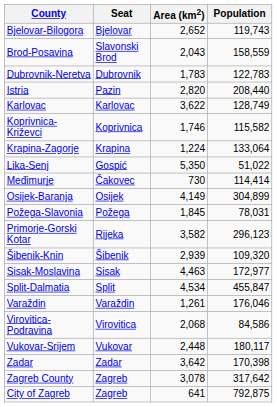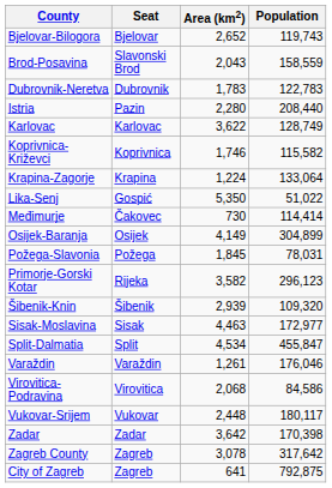Istria | Area (km2): 2,820 -> 2,280
